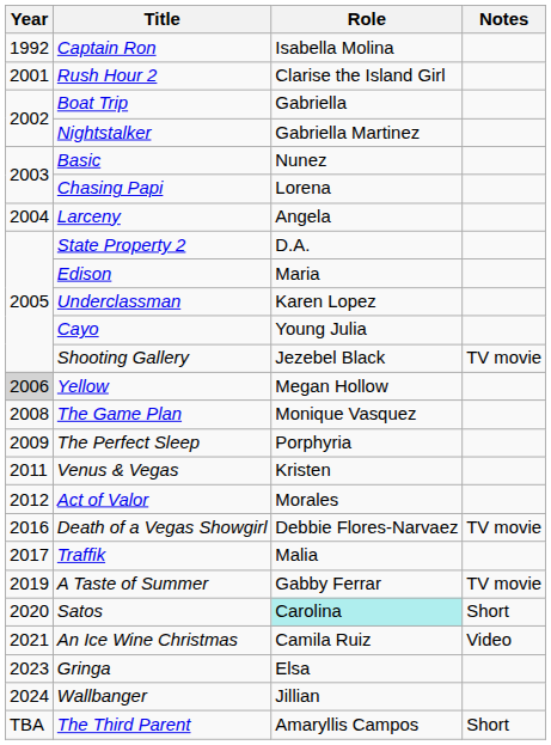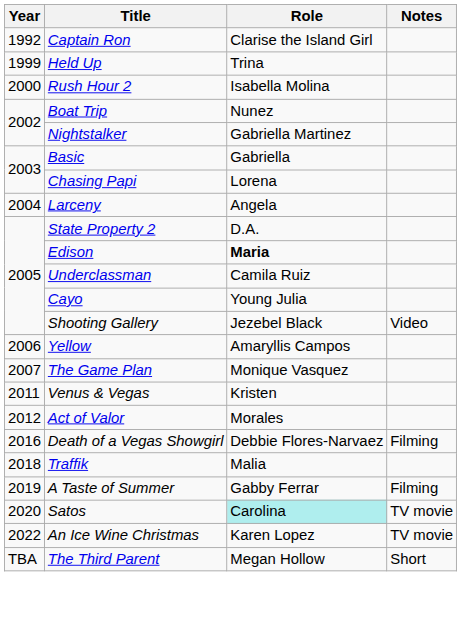Captain Ron | Role: Isabella Molina -> Clarise the Island Girl
+ row: 1999 | Held Up | Trina
Rush Hour 2 | Year: 2001 -> 2000
Rush Hour 2 | Role: Clarise the Island Girl -> Isabella Molina
Boat Trip | Role: Gabriella -> Nunez
Basic | Role: Nunez -> Gabriella
Edison | Role: normal -> bold
Underclassman | Role: Karen Lopez -> Camila Ruiz
Shooting Gallery | Notes: TV movie -> Video
Yellow | Year: lightgrey background -> no background
Yellow | Role: Megan Hollow -> Amaryllis Campos
The Game Plan | Year: 2008 -> 2007
- row: 2009 | The Perfect Sleep | Porphyria
Death of a Vegas Showgirl | Notes: TV movie -> Filming
Traffik | Year: 2017 -> 2018
A Taste of Summer | Notes: TV movie -> Filming
Satos | Notes: Short -> TV movie
An Ice Wine Christmas | Year: 2021 -> 2022
An Ice Wine Christmas | Role: Camila Ruiz -> Karen Lopez
An Ice Wine Christmas | Notes: Video -> TV movie
- row: 2023 | Gringa | Elsa
- row: 2024 | Wallbanger | Jillian
The Third Parent | Role: Amaryllis Campos -> Megan Hollow
